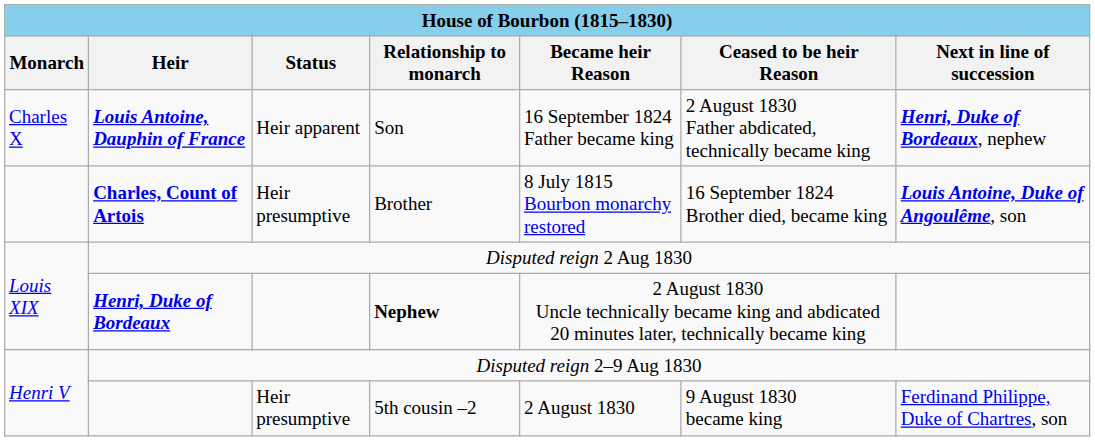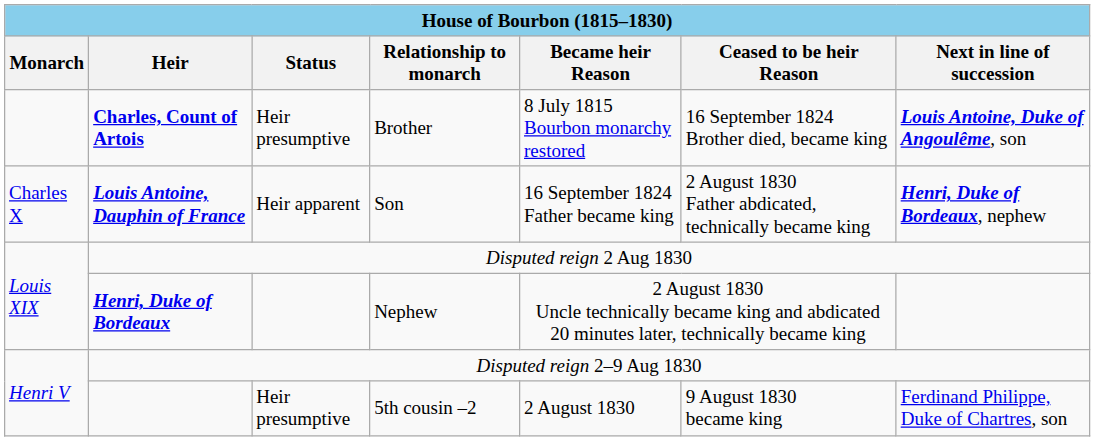rows swapped: Charles, Count of Artois <-> Louis Antoine, Dauphin of France
Henri, Duke of Bordeaux | Relationship to monarch: bold -> normal
